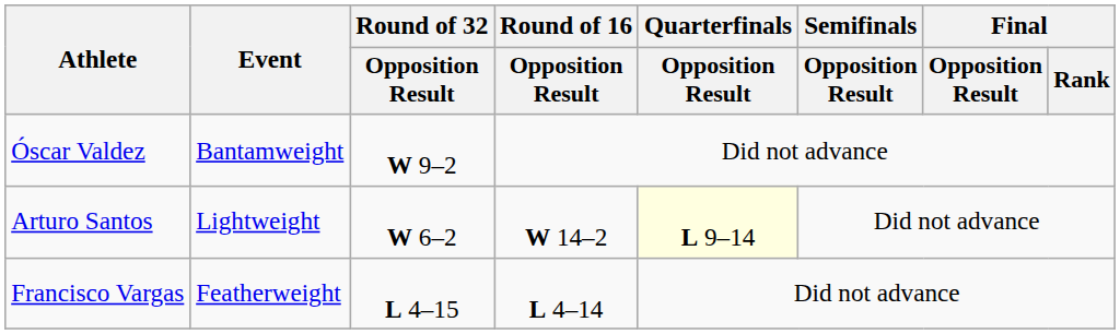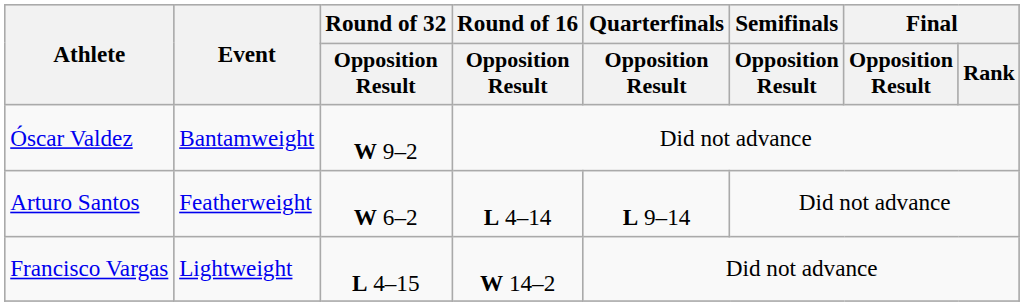Arturo Santos | Event: Lightweight -> Featherweight
Arturo Santos | Round of 16 / Opposition Result: W 14–2 -> L 4–14
Arturo Santos | Quarterfinals / Opposition Result: lightyellow background -> no background
Francisco Vargas | Event: Featherweight -> Lightweight
Francisco Vargas | Round of 16 / Opposition Result: L 4–14 -> W 14–2
